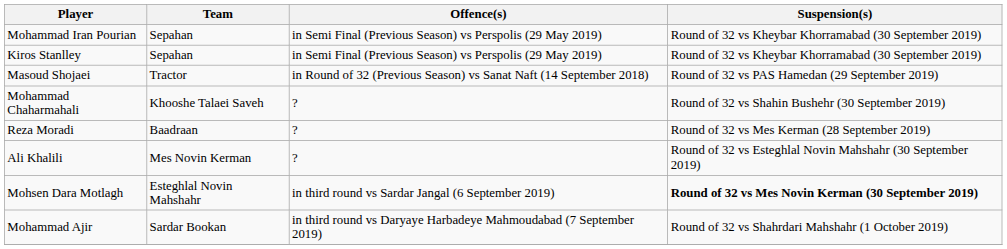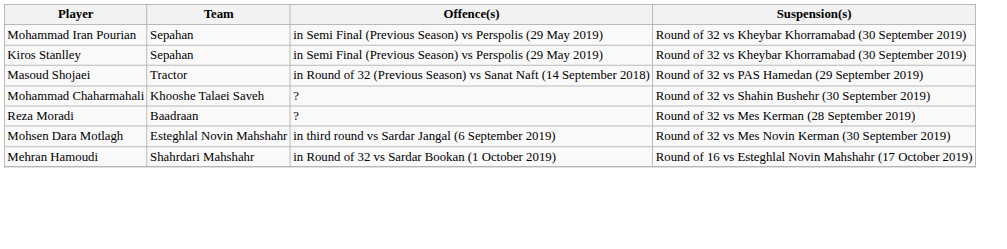- row: Ali Khalili | Mes Novin Kerman | ? | Round of 32 vs Esteghlal Novin Mahshahr (30 September 2019)
Mohsen Dara Motlagh | Suspension(s): bold -> normal
- row: Mohammad Ajir | Sardar Bookan | in third round vs Daryaye Harbadeye Mahmoudabad (7 September 2019) | Round of 32 vs Shahrdari Mahshahr (1 October 2019)
+ row: Mehran Hamoudi | Shahrdari Mahshahr | in Round of 32 vs Sardar Bookan (1 October 2019) | Round of 16 vs Esteghlal Novin Mahshahr (17 October 2019)
